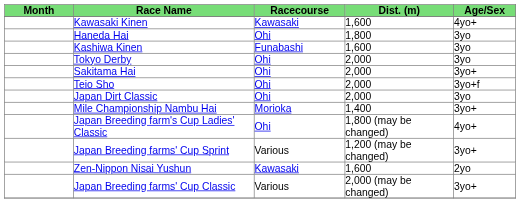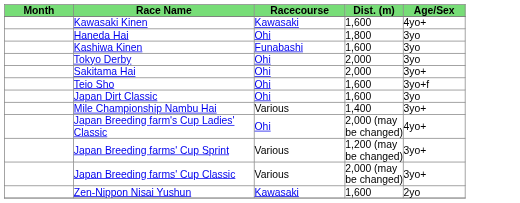Teio Sho | Dist. (m): 2,000 -> 1,600
Japan Dirt Classic | Dist. (m): 2,000 -> 1,600
Mile Championship Nambu Hai | Racecourse: Morioka -> Various
Japan Breeding farm's Cup Ladies' Classic | Dist. (m): 1,800 (may be changed) -> 2,000 (may be changed)
rows swapped: Japan Breeding farms' Cup Classic <-> Zen-Nippon Nisai Yushun
